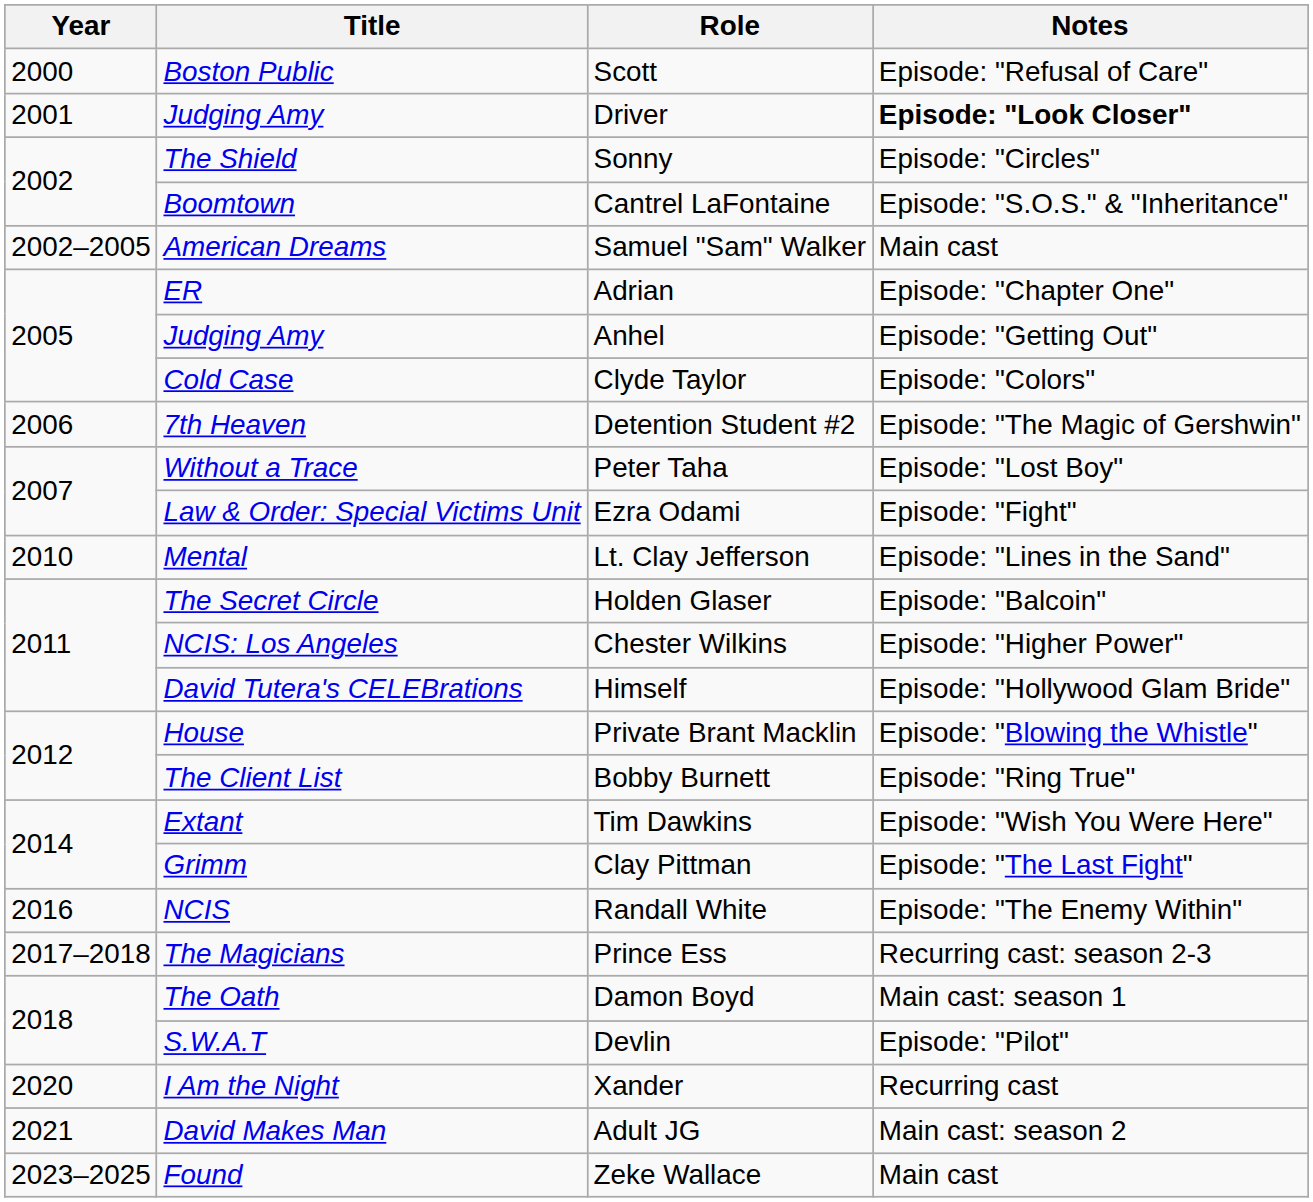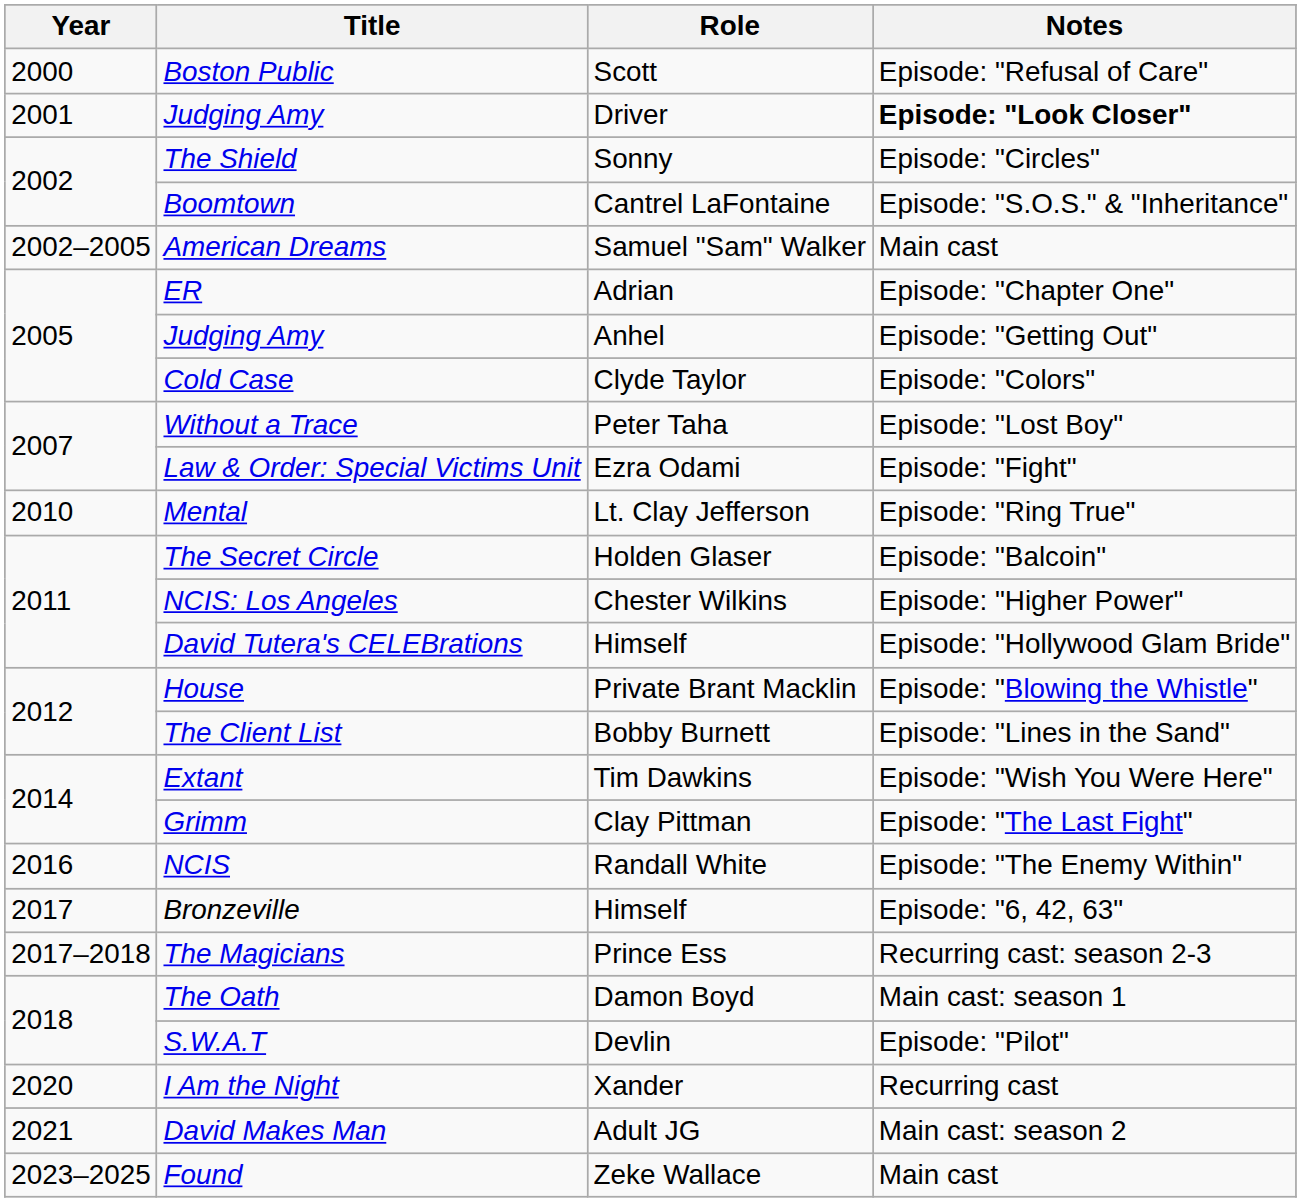- row: 2006 | 7th Heaven | Detention Student #2 | Episode: "The Magic of Gershwin"
Mental | Notes: Episode: "Lines in the Sand" -> Episode: "Ring True"
The Client List | Notes: Episode: "Ring True" -> Episode: "Lines in the Sand"
+ row: 2017 | Bronzeville | Himself | Episode: "6, 42, 63"
